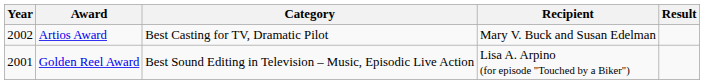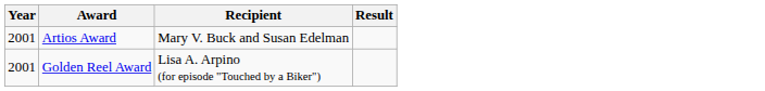- column: Category | Best Casting for TV, Dramatic Pilot | Best Sound Editing in Television – Music, Episodic Live Action
Artios Award | Year: 2002 -> 2001
